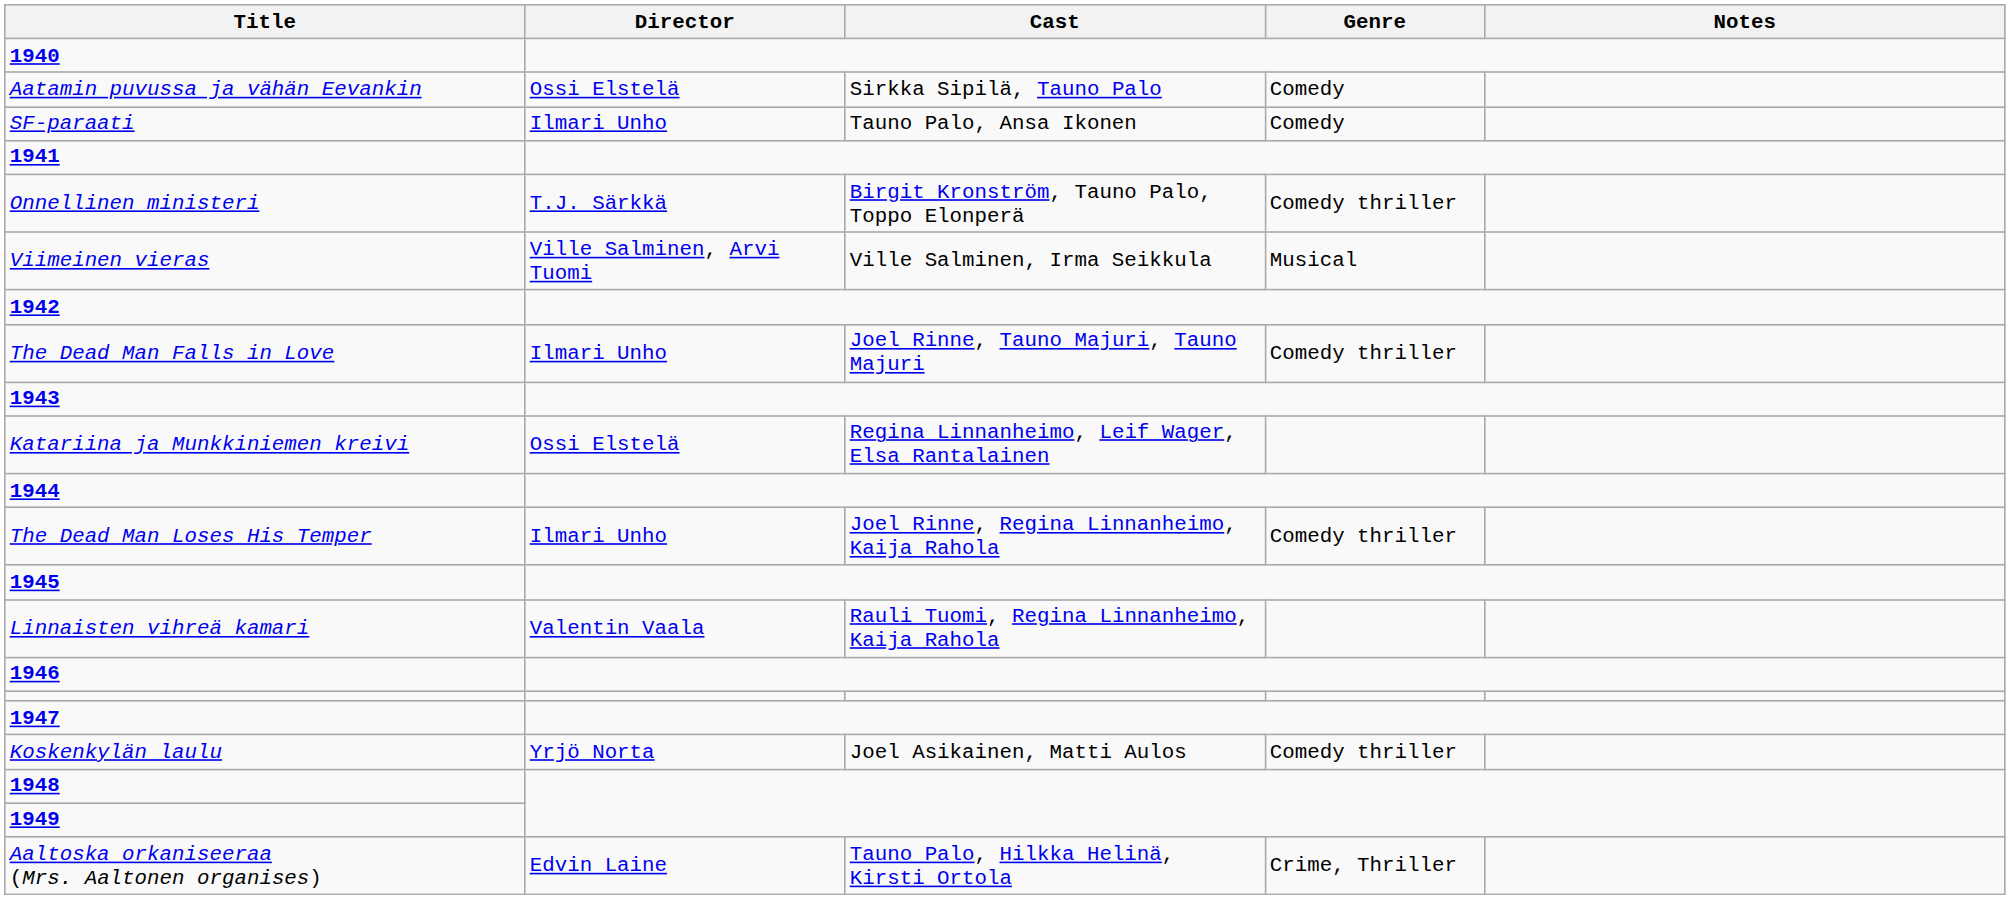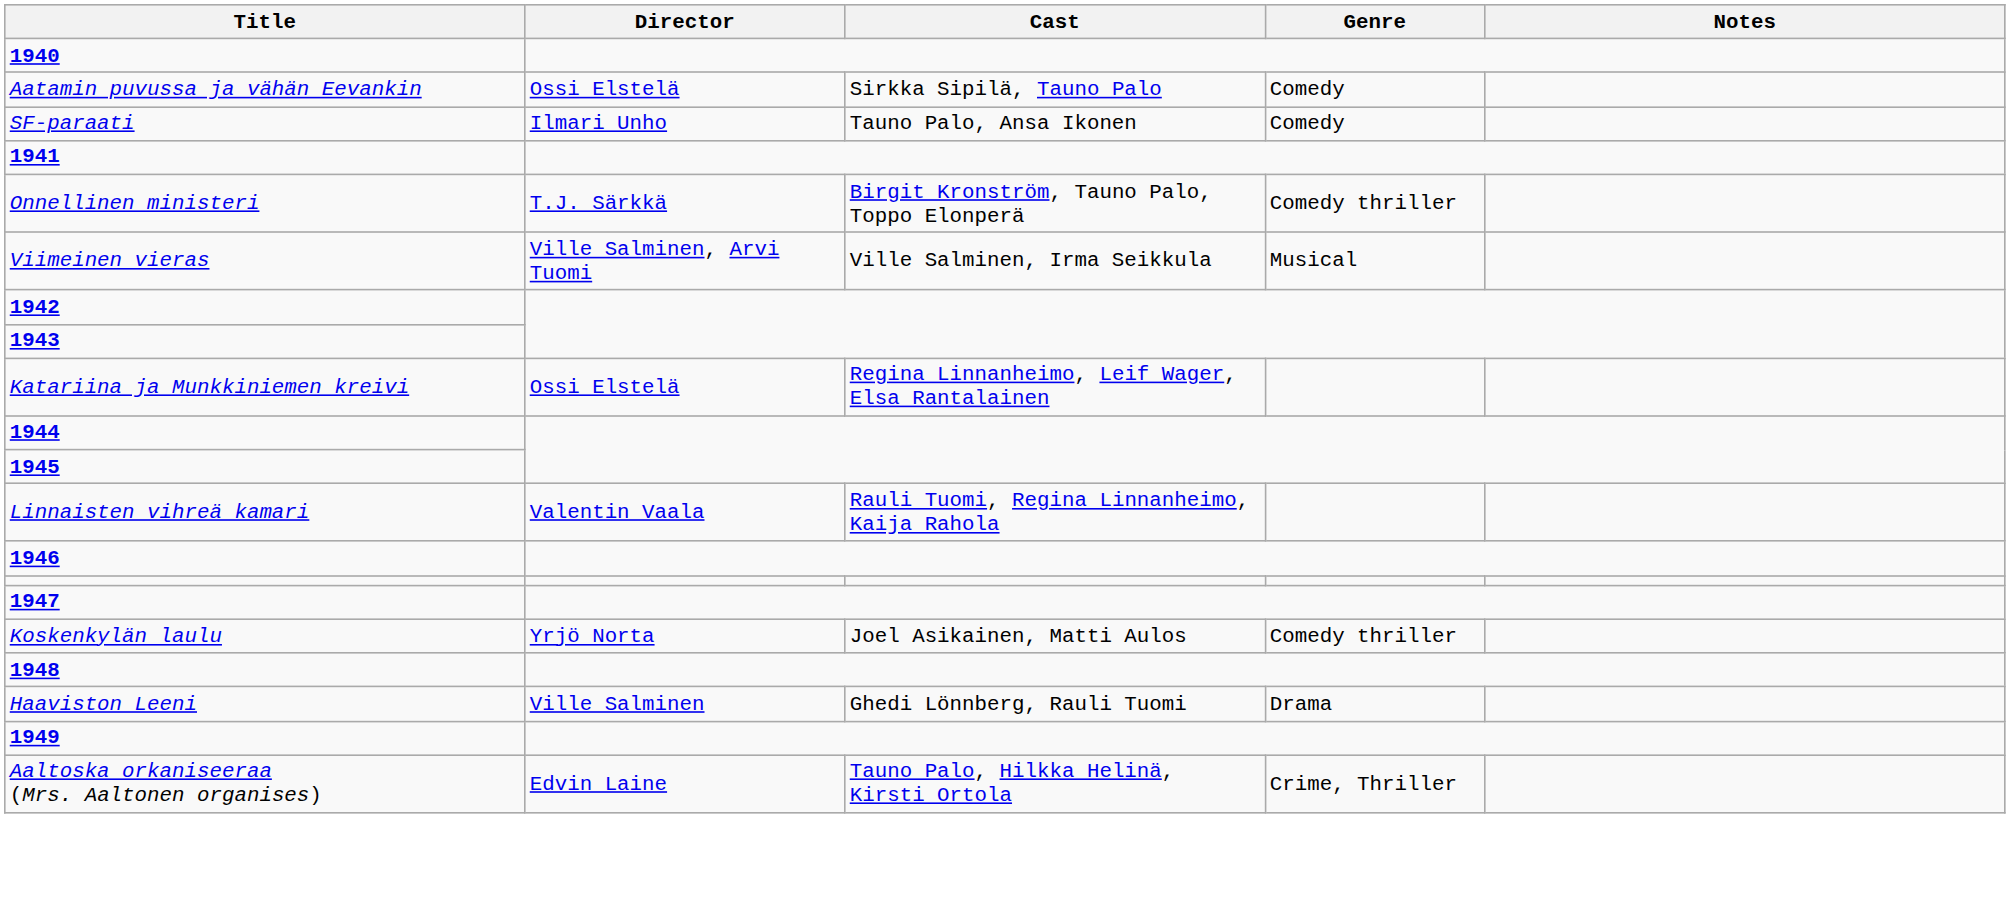- row: The Dead Man Falls in Love | Ilmari Unho | Joel Rinne, Tauno Majuri, Tauno Majuri | Comedy thriller
- row: The Dead Man Loses His Temper | Ilmari Unho | Joel Rinne, Regina Linnanheimo, Kaija Rahola | Comedy thriller
+ row: Haaviston Leeni | Ville Salminen | Ghedi Lönnberg, Rauli Tuomi | Drama
